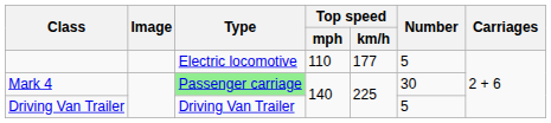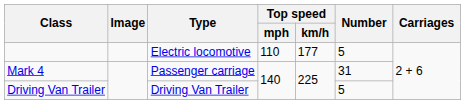Mark 4 | Type: lightgreen background -> no background
Mark 4 | Number: 30 -> 31
